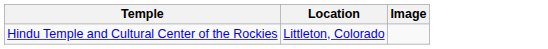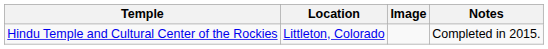+ column: Notes | Completed in 2015.
